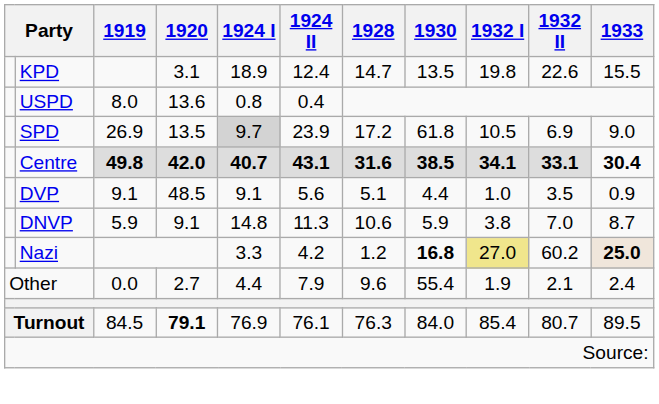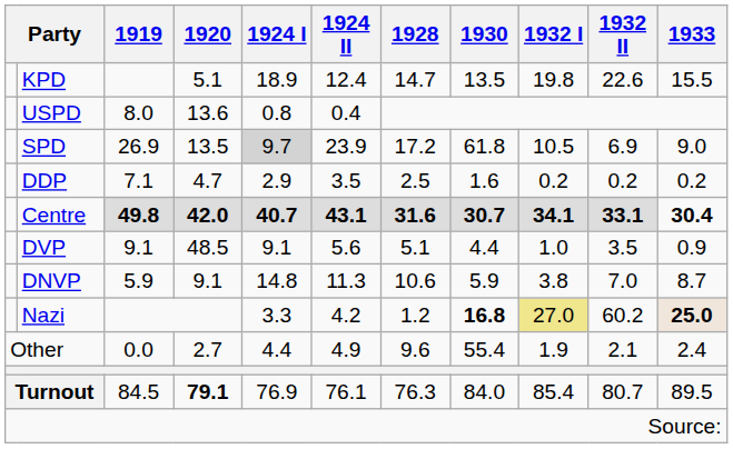KPD | 1920: 3.1 -> 5.1
+ row: DDP | 7.1 | 4.7 | 2.9 | 3.5 | 2.5 | 1.6 | 0.2 | 0.2 | 0.2
Centre | 1930: 38.5 -> 30.7
Other | 1924 II: 7.9 -> 4.9
